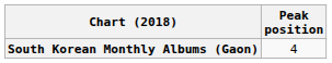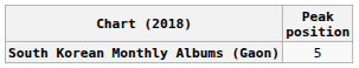South Korean Monthly Albums (Gaon) | Peak position: 4 -> 5
